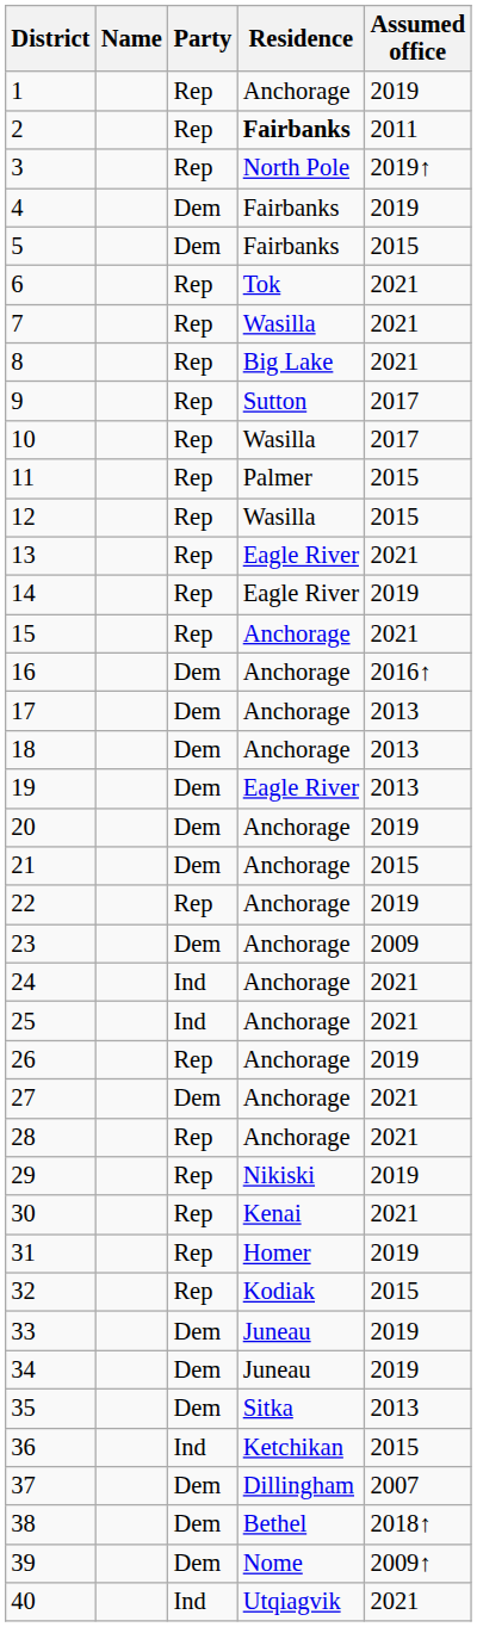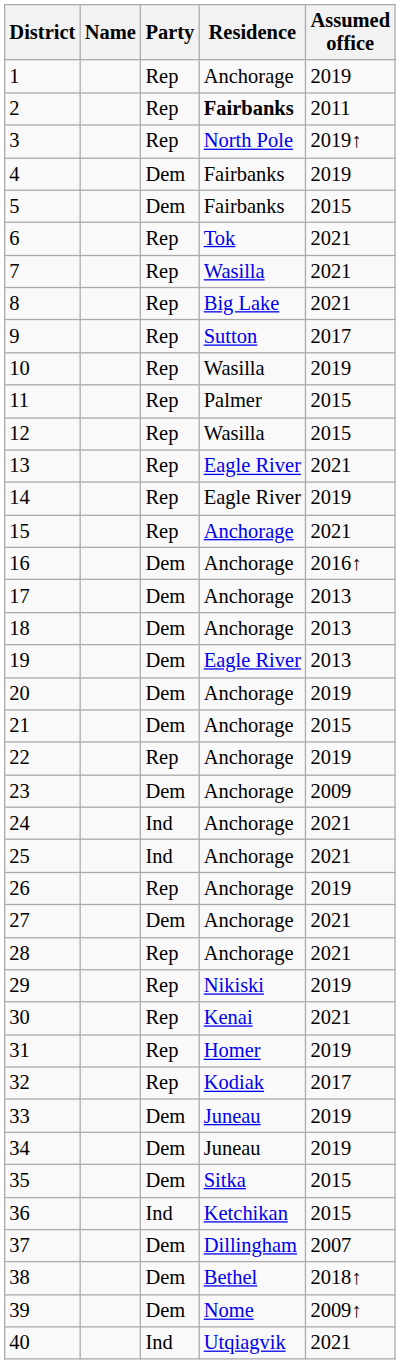10 | Assumed office: 2017 -> 2019
32 | Assumed office: 2015 -> 2017
35 | Assumed office: 2013 -> 2015
